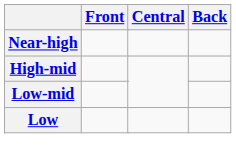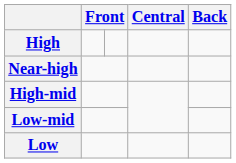+ row: High
